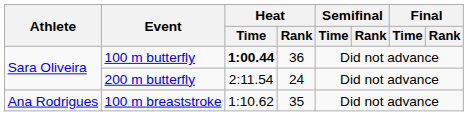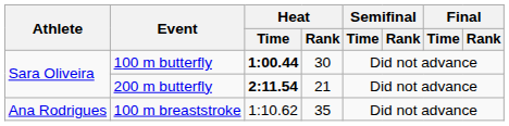100 m butterfly | Heat / Rank: 36 -> 30
200 m butterfly | Heat / Time: normal -> bold
200 m butterfly | Heat / Rank: 24 -> 21
